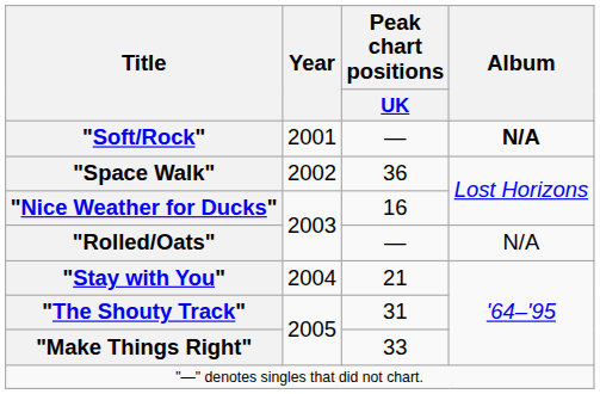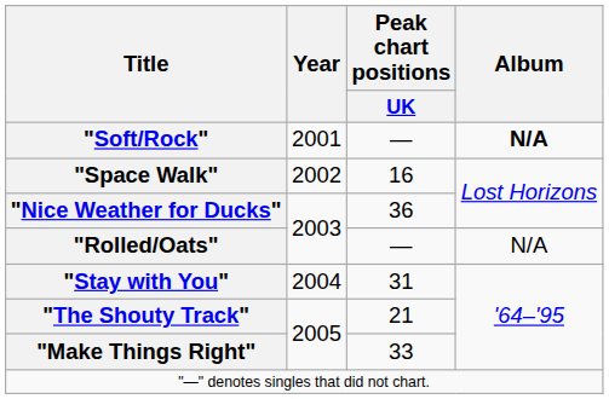"Space Walk" | Peak chart positions / UK: 36 -> 16
"Nice Weather for Ducks" | Peak chart positions / UK: 16 -> 36
"Stay with You" | Peak chart positions / UK: 21 -> 31
"The Shouty Track" | Peak chart positions / UK: 31 -> 21
